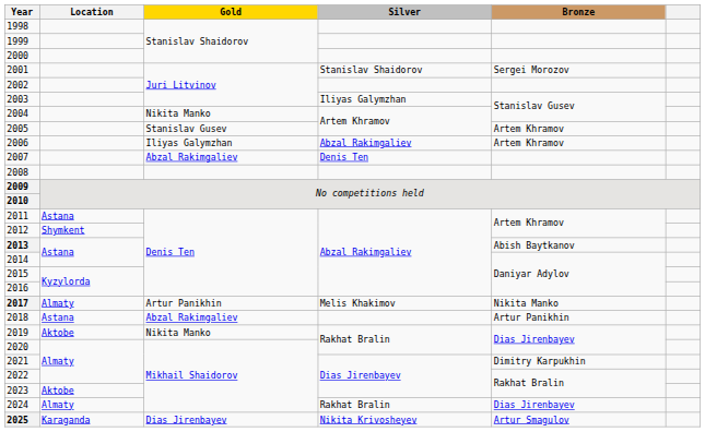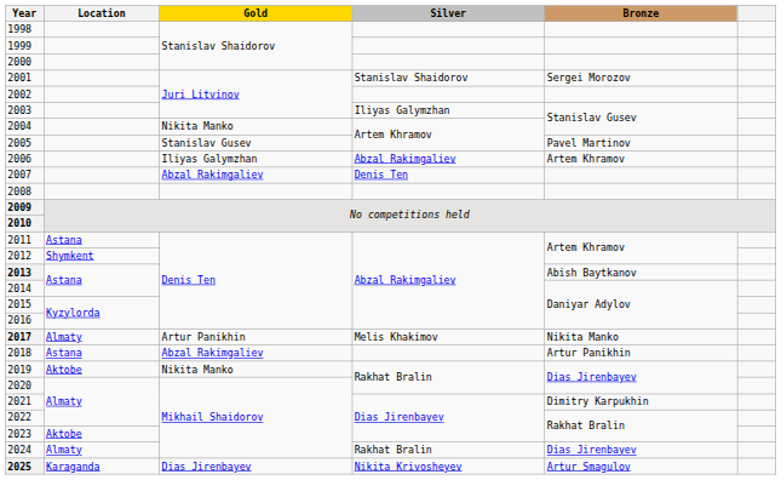2005 | Bronze: Artem Khramov -> Pavel Martinov
